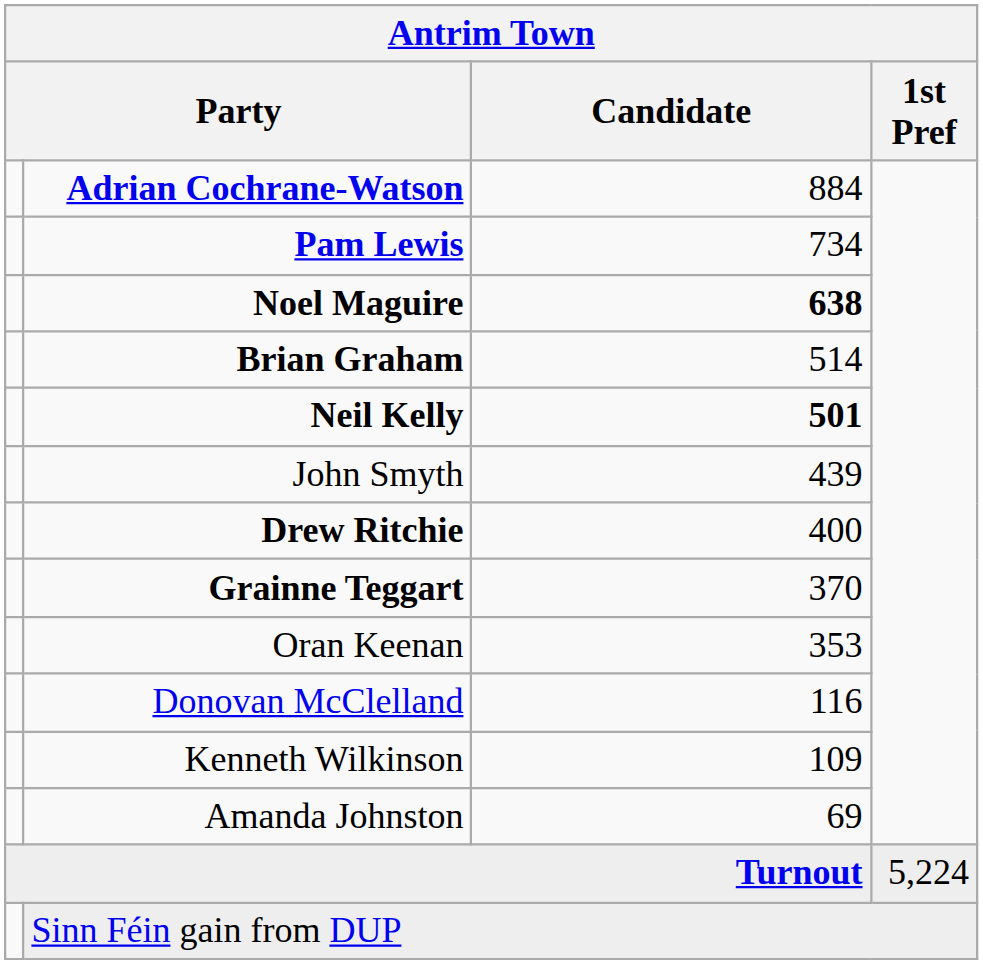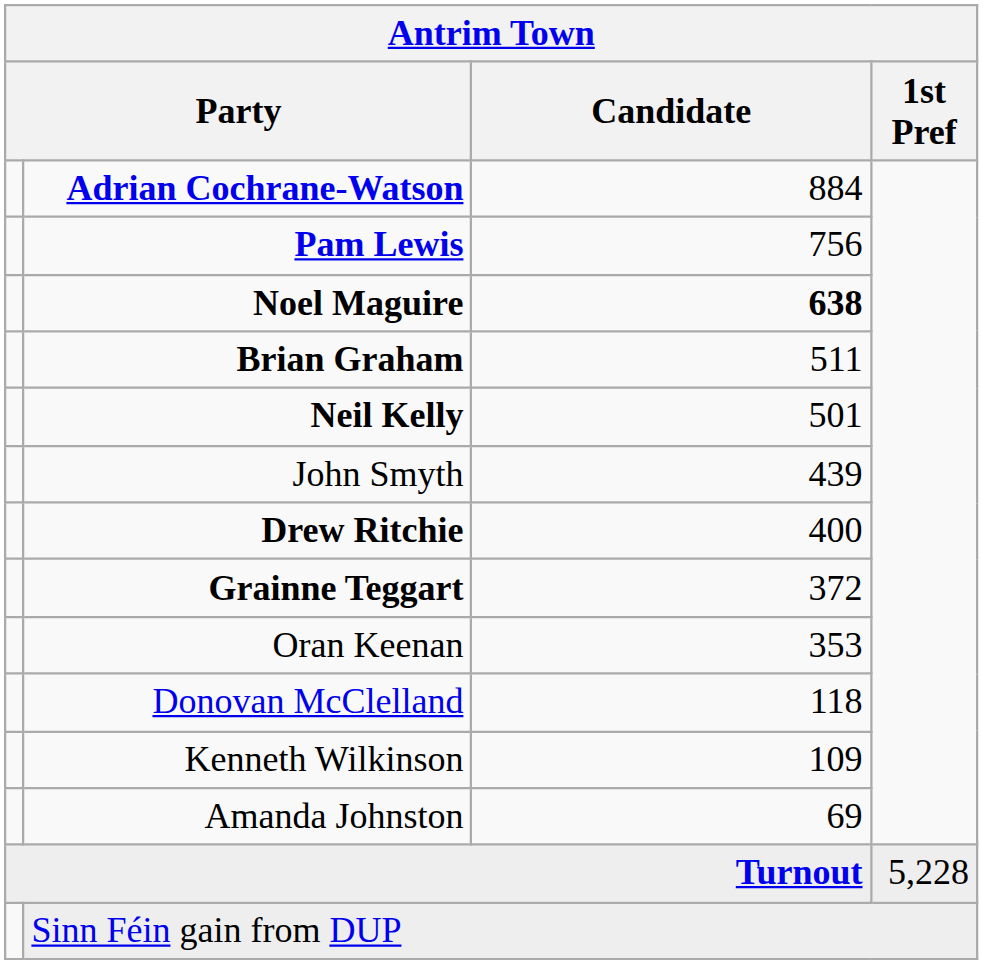Pam Lewis | Candidate: 734 -> 756
Brian Graham | Candidate: 514 -> 511
Neil Kelly | Candidate: bold -> normal
Grainne Teggart | Candidate: 370 -> 372
Donovan McClelland | Candidate: 116 -> 118
Turnout | 1st Pref: 5,224 -> 5,228
